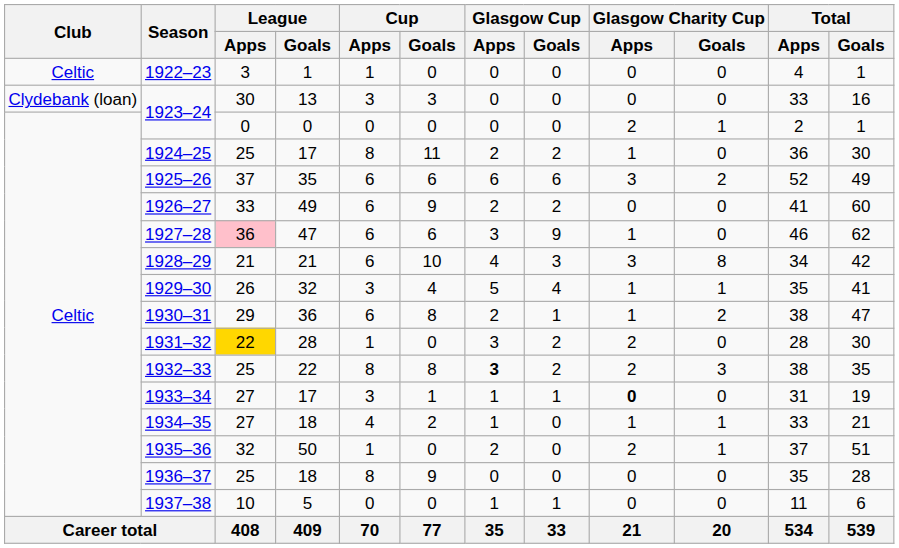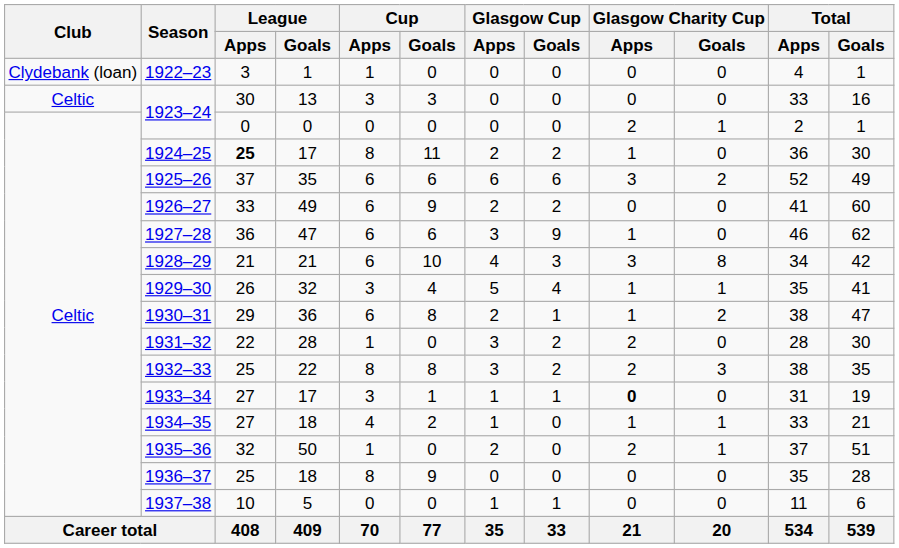1922–23 | Club: Celtic -> Clydebank (loan)
1923–24 / 13 | Club: Clydebank (loan) -> Celtic
1924–25 | League / Apps: normal -> bold
1927–28 | League / Apps: pink background -> no background
1931–32 | League / Apps: gold background -> no background
1932–33 | Glasgow Cup / Apps: bold -> normal
